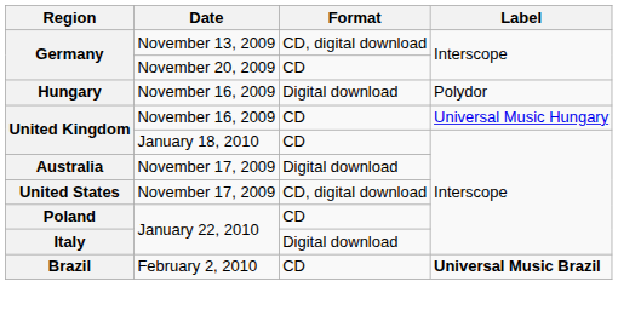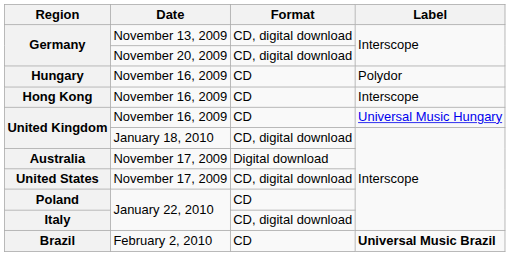Germany / November 20, 2009 | Format: CD -> CD, digital download
Hungary | Format: Digital download -> CD
+ row: Hong Kong | November 16, 2009 | CD | Interscope
United Kingdom / January 18, 2010 | Format: CD -> CD, digital download
Italy | Format: Digital download -> CD, digital download
